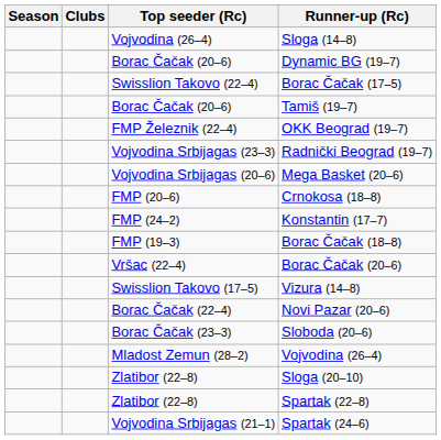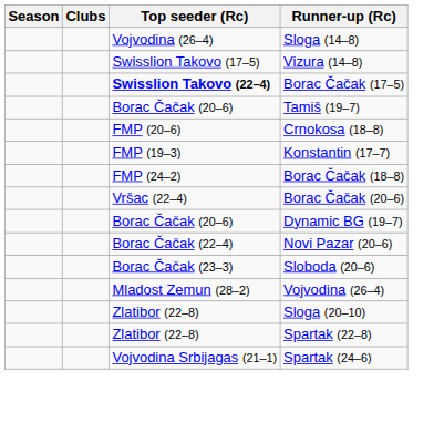rows swapped: Vizura (14–8) <-> Dynamic BG (19–7)
Borac Čačak (17–5) | Top seeder (Rc): normal -> bold
- row: FMP Železnik (22–4) | OKK Beograd (19–7)
- row: Vojvodina Srbijagas (23–3) | Radnički Beograd (19–7)
- row: Vojvodina Srbijagas (20–6) | Mega Basket (20–6)
Konstantin (17–7) | Top seeder (Rc): FMP (24–2) -> FMP (19–3)
Borac Čačak (18–8) | Top seeder (Rc): FMP (19–3) -> FMP (24–2)
